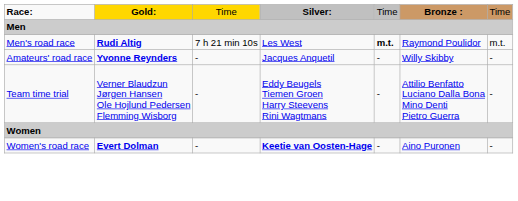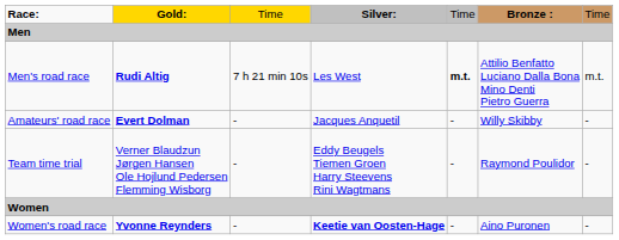Men's road race | column 6: Raymond Poulidor -> Attilio Benfatto Luciano Dalla Bona Mino Denti Pietro Guerra
Amateurs' road race | column 2: Yvonne Reynders -> Evert Dolman
Team time trial | column 6: Attilio Benfatto Luciano Dalla Bona Mino Denti Pietro Guerra -> Raymond Poulidor
Women's road race | column 2: Evert Dolman -> Yvonne Reynders
